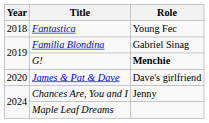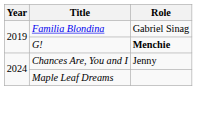- row: 2018 | Fantastica | Young Fec
- row: 2020 | James & Pat & Dave | Dave's girlfriend
